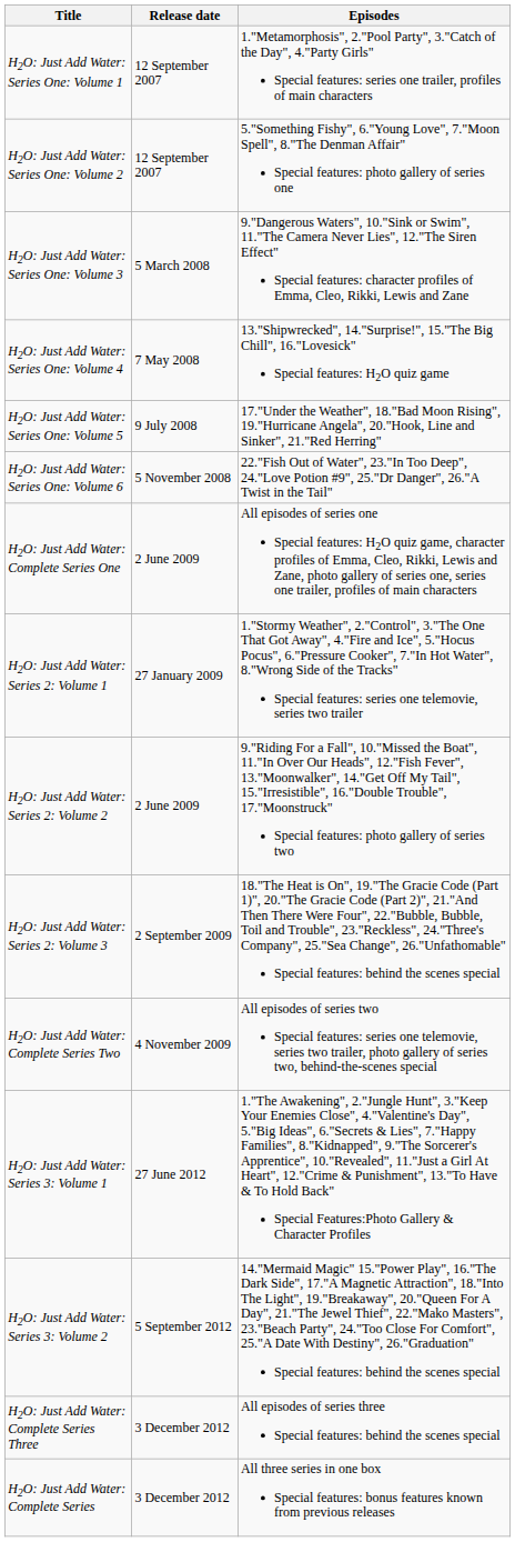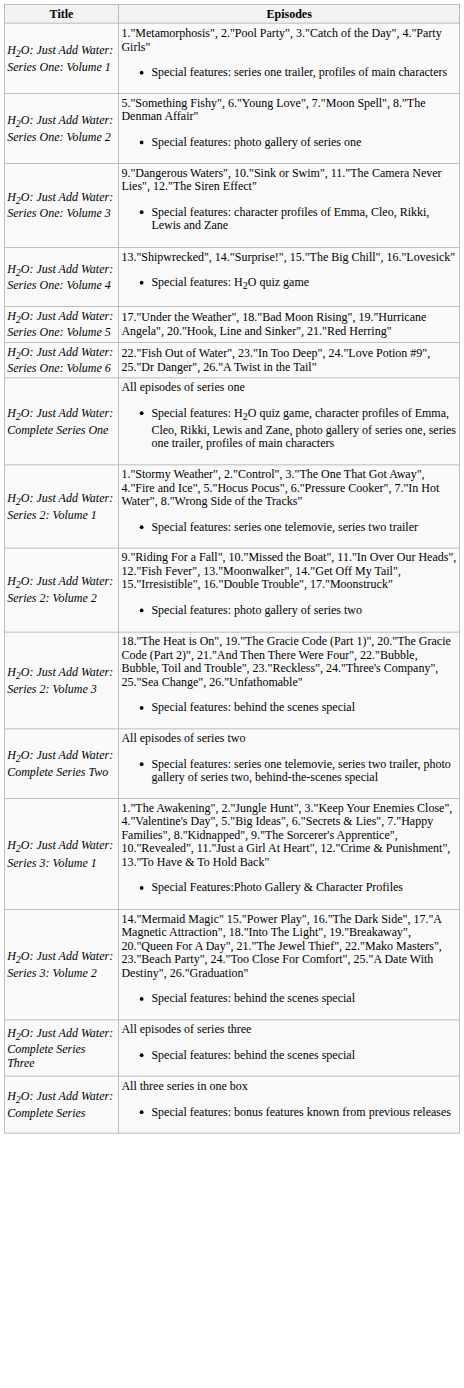- column: Release date | 12 September 2007 | 12 September 2007 | 5 March 2008 | 7 May 2008 | 9 July 2008 | 5 November 2008 | 2 June 2009 | 27 January 2009 | 2 June 2009 | 2 September 2009 | 4 November 2009 | 27 June 2012 | 5 September 2012 | 3 December 2012 | 3 December 2012
